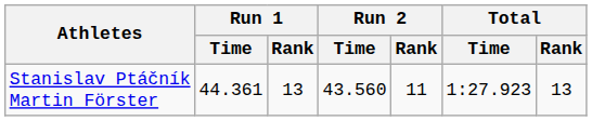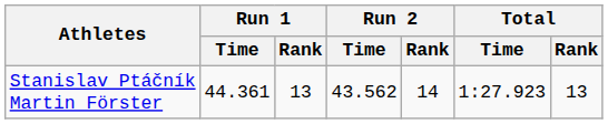Stanislav Ptáčník Martin Förster | Run 2 / Time: 43.560 -> 43.562
Stanislav Ptáčník Martin Förster | Run 2 / Rank: 11 -> 14
